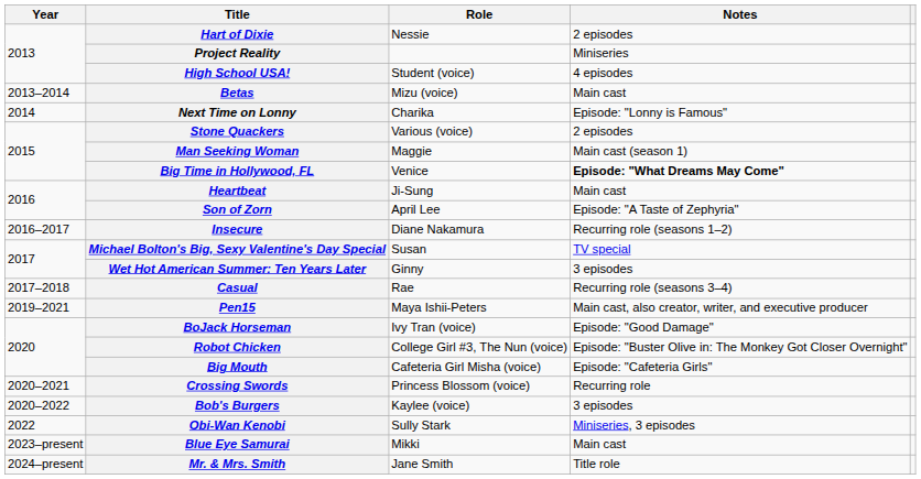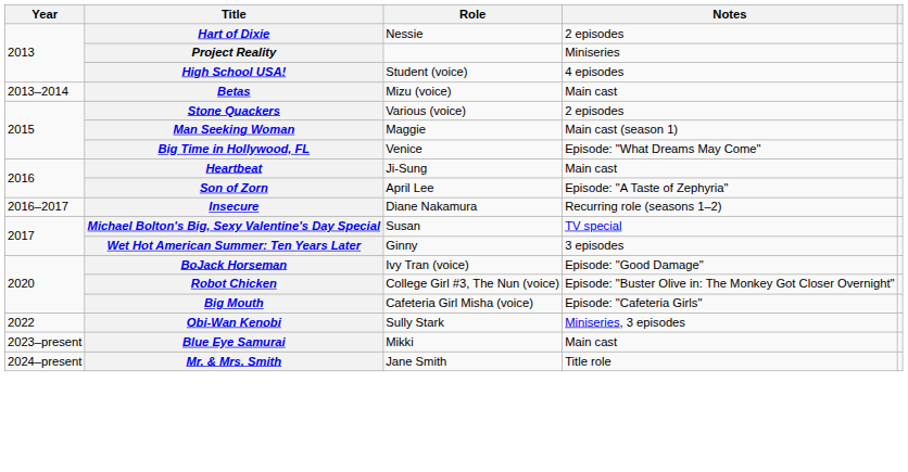- row: 2014 | Next Time on Lonny | Charika | Episode: "Lonny is Famous"
Big Time in Hollywood, FL | Notes: bold -> normal
- row: 2017–2018 | Casual | Rae | Recurring role (seasons 3–4)
- row: 2019–2021 | Pen15 | Maya Ishii-Peters | Main cast, also creator, writer, and executive producer
- row: 2020–2021 | Crossing Swords | Princess Blossom (voice) | Recurring role
- row: 2020–2022 | Bob's Burgers | Kaylee (voice) | 3 episodes
